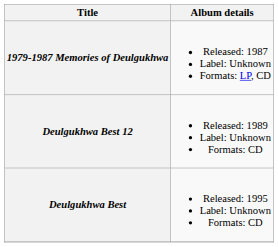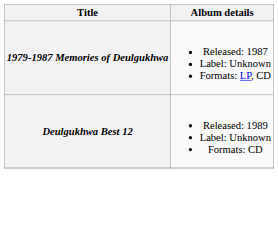- row: Deulgukhwa Best | Released: 1995 Label: Unknown Formats: CD
